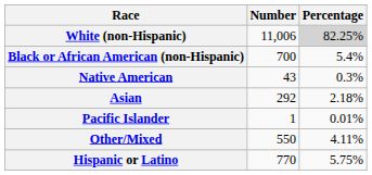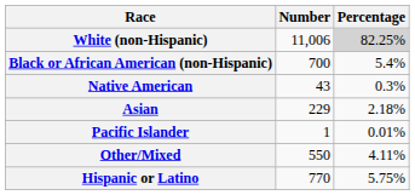Asian | Number: 292 -> 229
